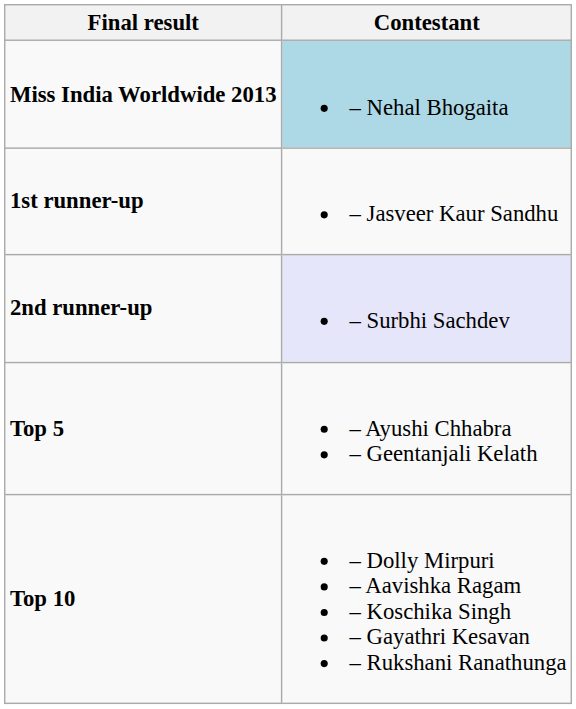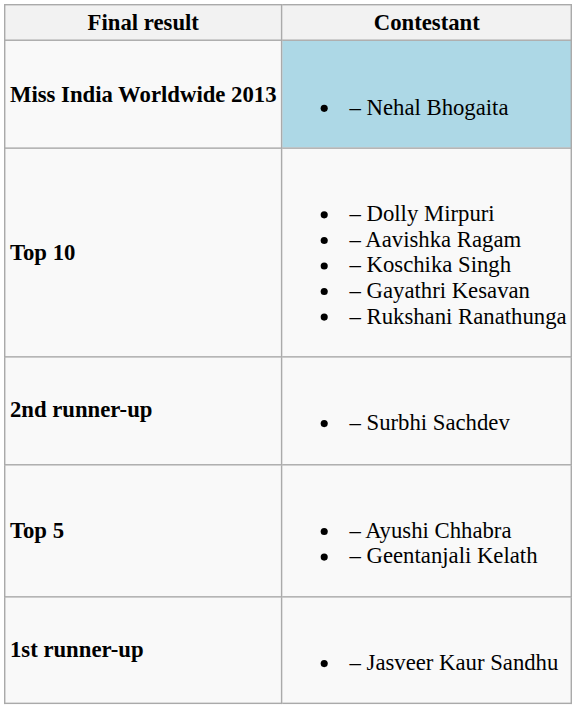rows swapped: 1st runner-up <-> Top 10
2nd runner-up | Contestant: lavender background -> no background
